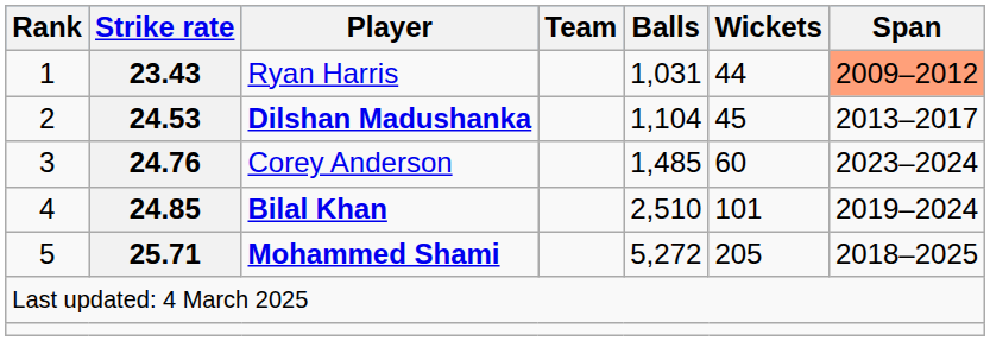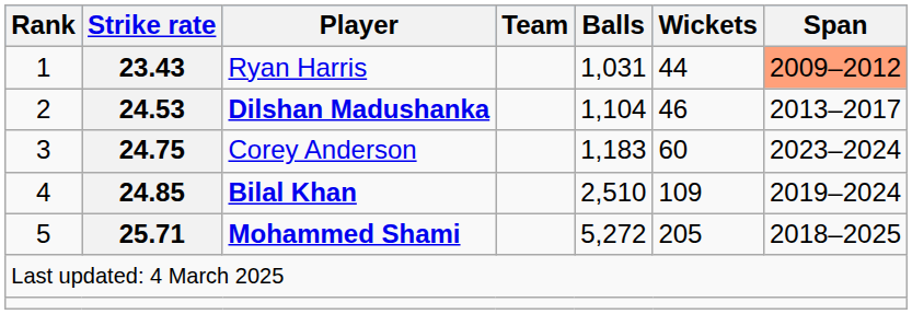Dilshan Madushanka | Wickets: 45 -> 46
Corey Anderson | Strike rate: 24.76 -> 24.75
Corey Anderson | Balls: 1,485 -> 1,183
Bilal Khan | Wickets: 101 -> 109
